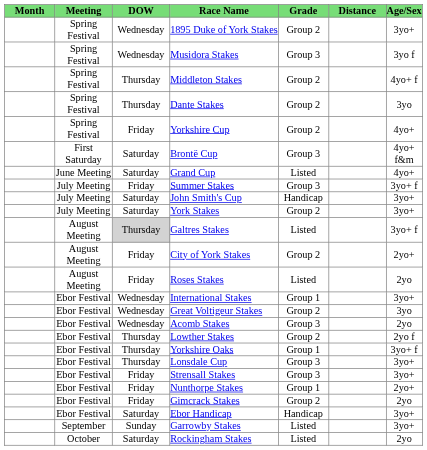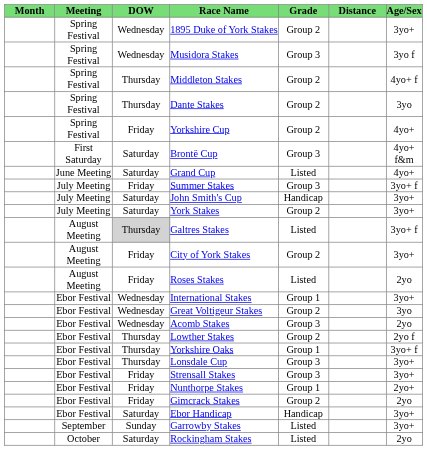City of York Stakes | Age/Sex: 2yo+ -> 3yo+
